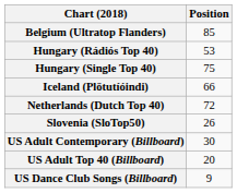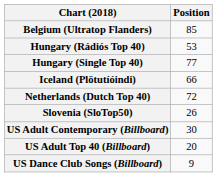Hungary (Single Top 40) | Position: 75 -> 77
